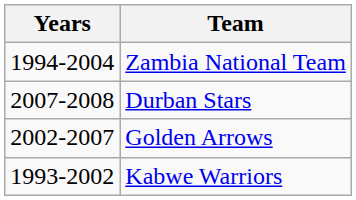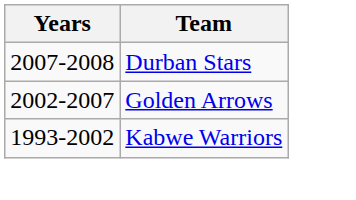- row: 1994-2004 | Zambia National Team
